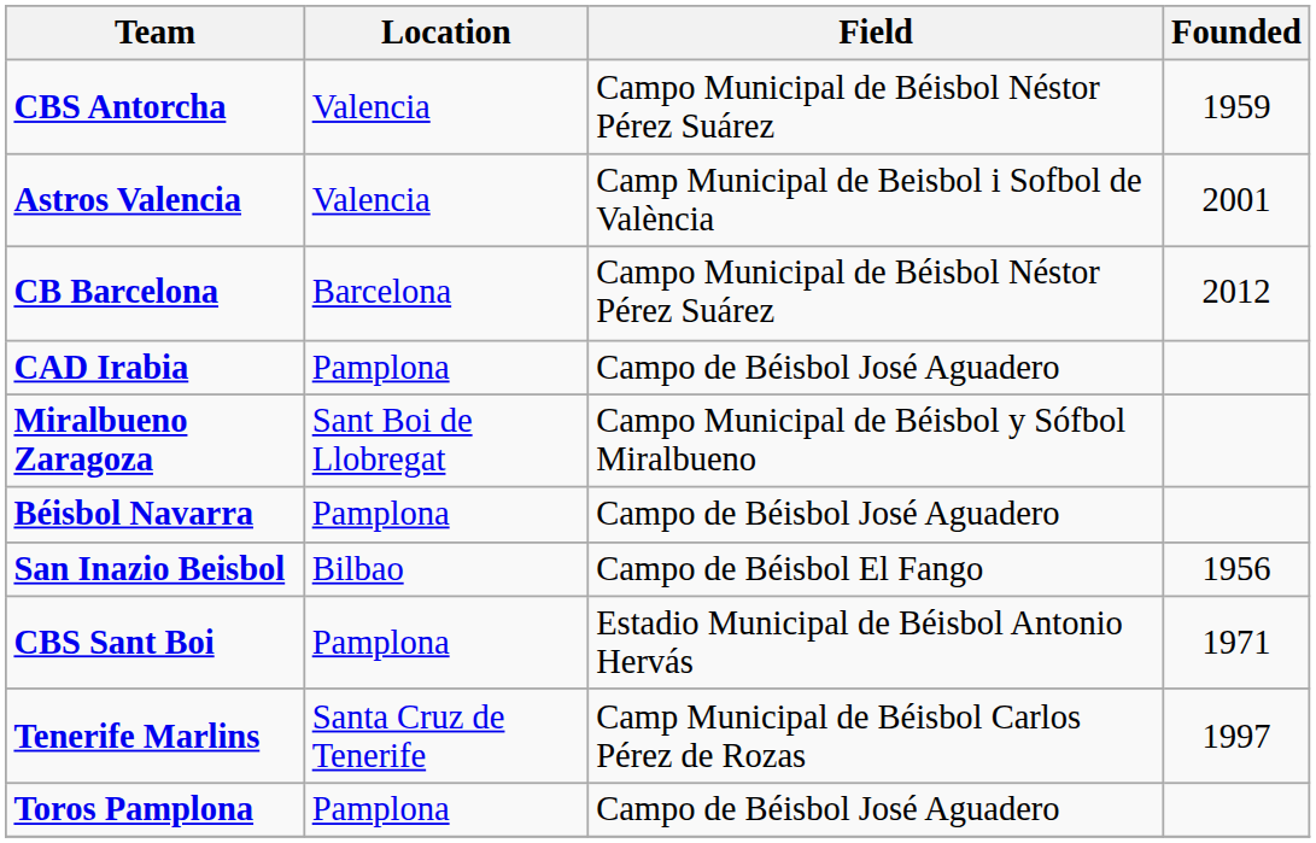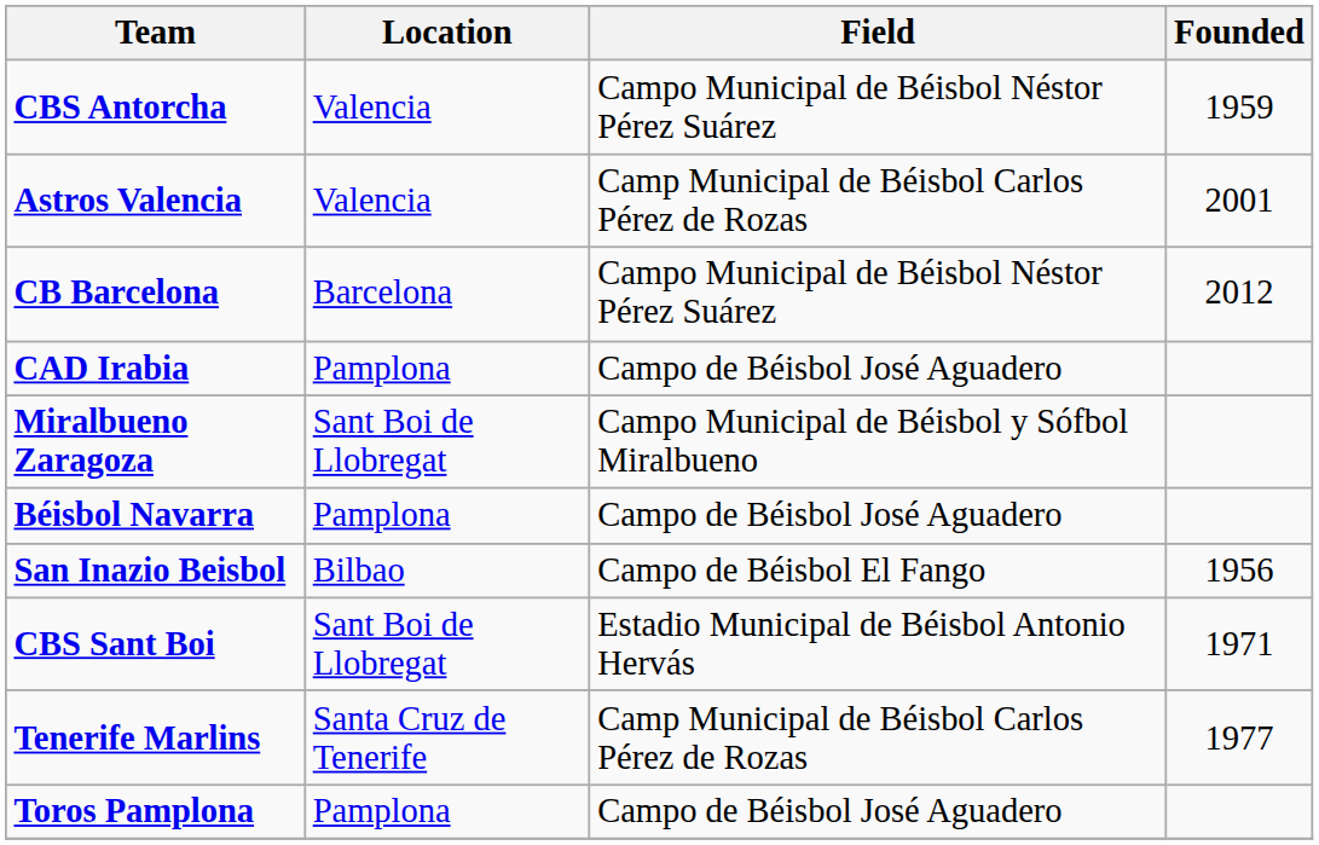Astros Valencia | Field: Camp Municipal de Beisbol i Sofbol de València -> Camp Municipal de Béisbol Carlos Pérez de Rozas
CBS Sant Boi | Location: Pamplona -> Sant Boi de Llobregat
Tenerife Marlins | Founded: 1997 -> 1977
